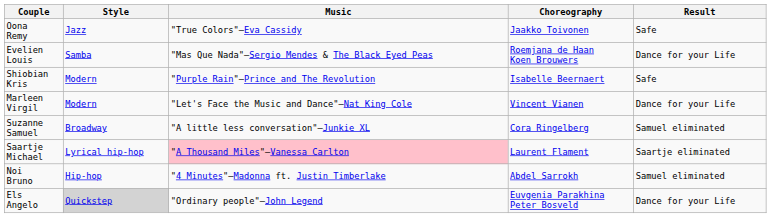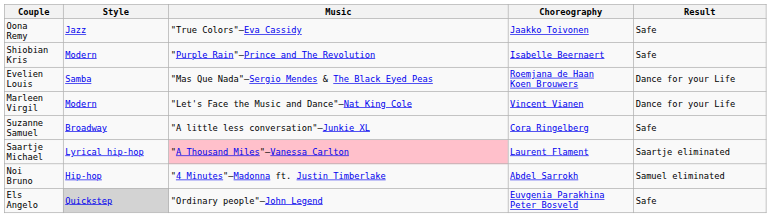rows swapped: Shiobian Kris <-> Evelien Louis
Suzanne Samuel | Result: Samuel eliminated -> Safe
Els Angelo | Result: Dance for your Life -> Safe
